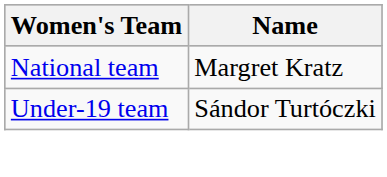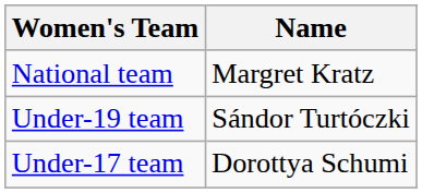+ row: Under-17 team | Dorottya Schumi
